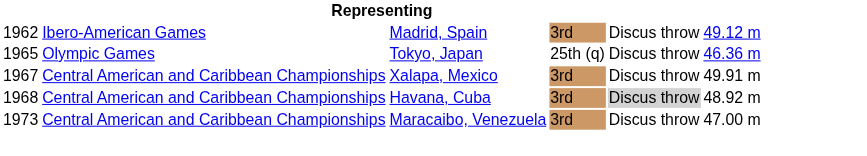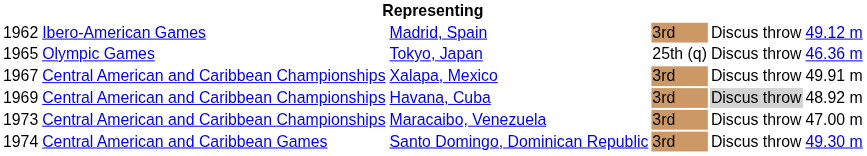Havana, Cuba | column 1: 1968 -> 1969
+ row: 1974 | Central American and Caribbean Games | Santo Domingo, Dominican Republic | 3rd | Discus throw | 49.30 m
